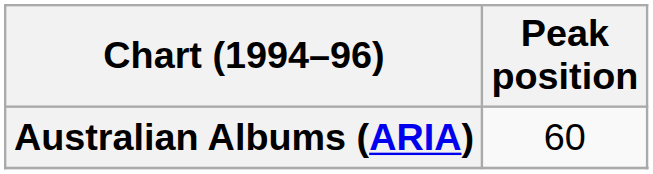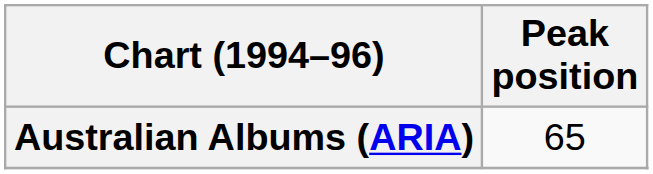Australian Albums (ARIA) | Peak position: 60 -> 65
